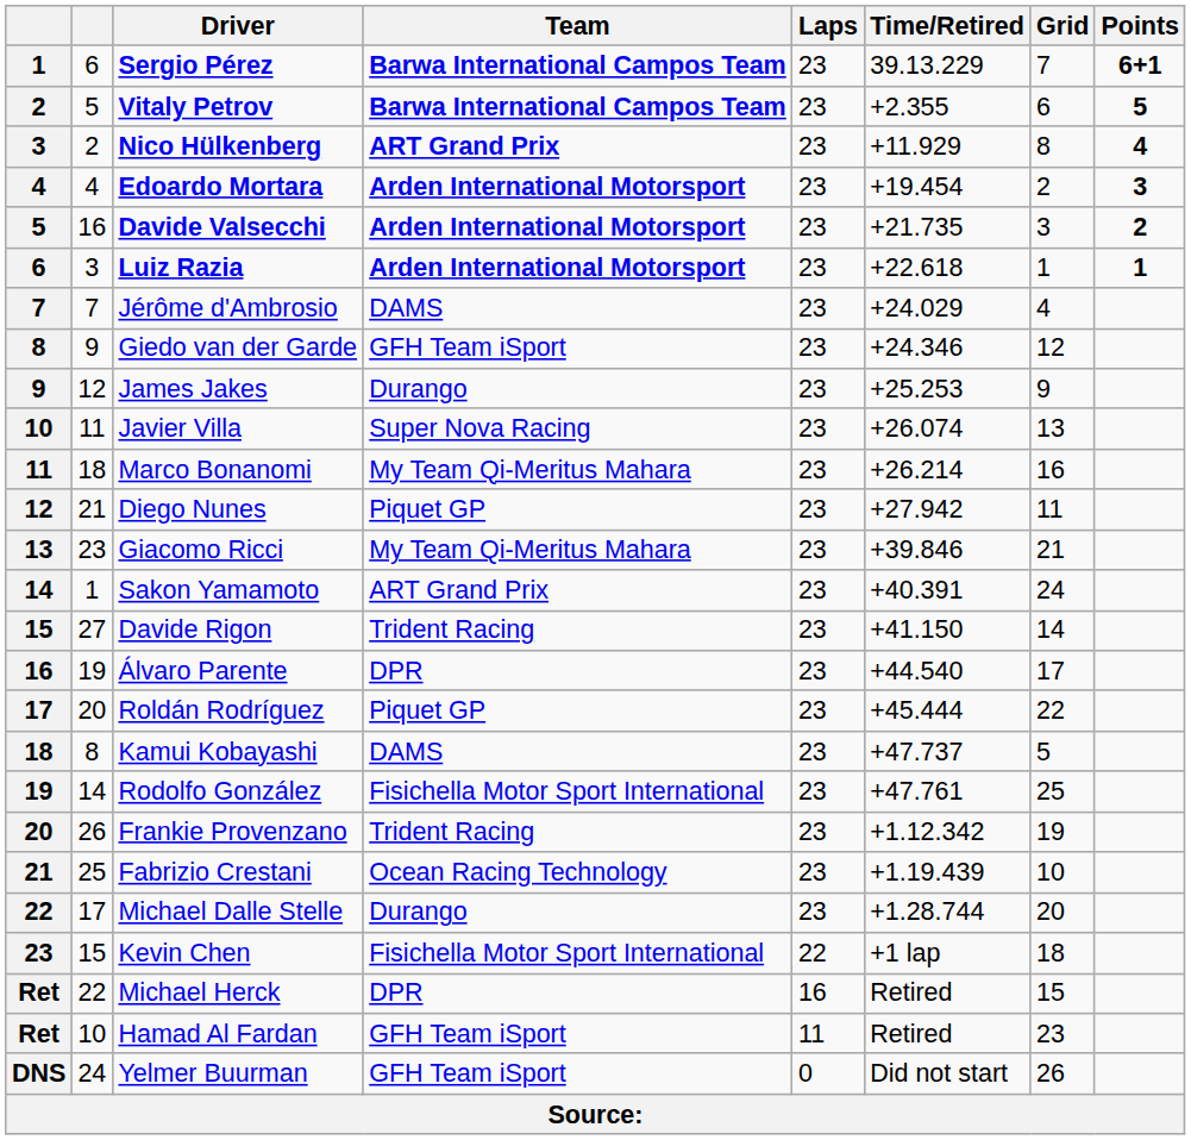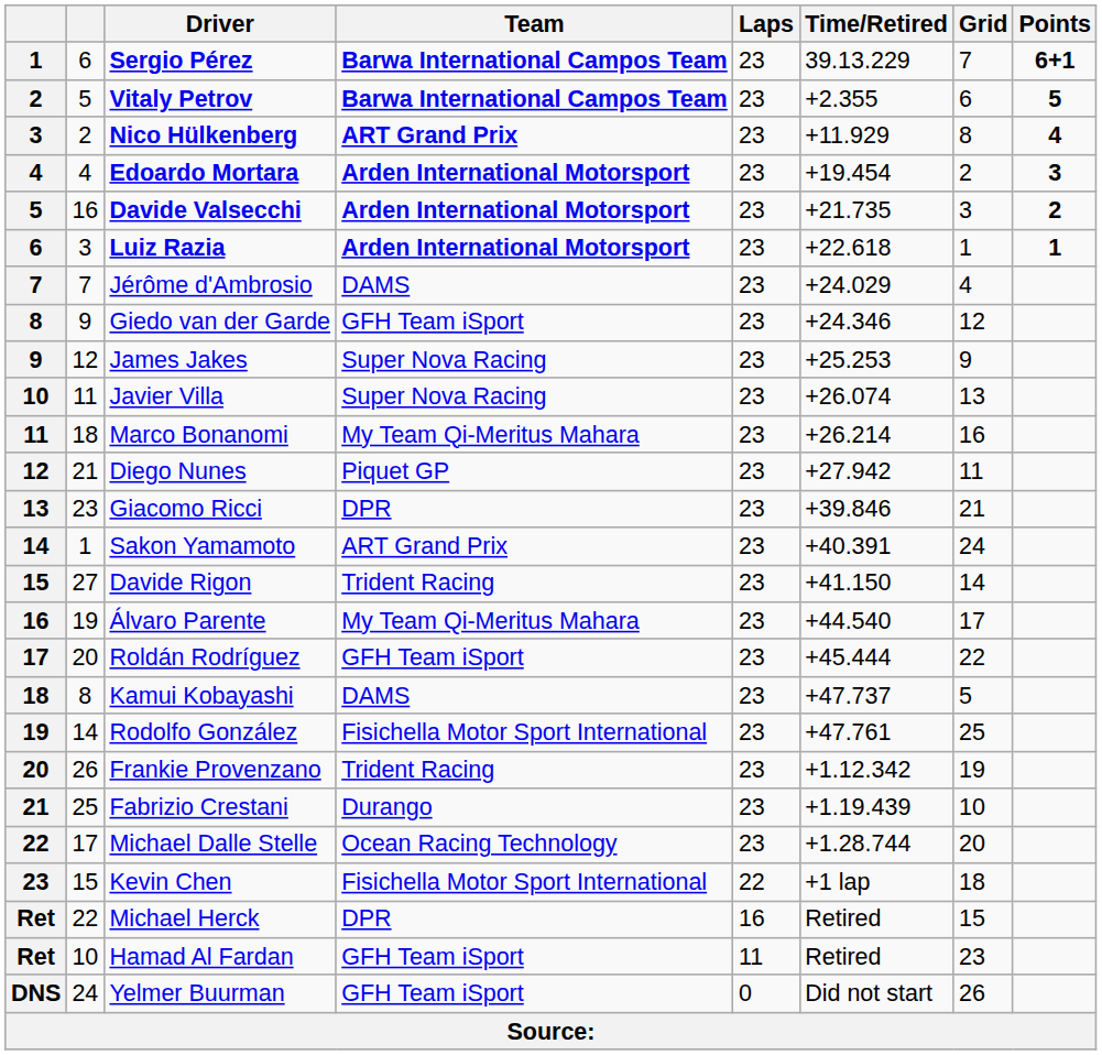James Jakes | Team: Durango -> Super Nova Racing
Giacomo Ricci | Team: My Team Qi-Meritus Mahara -> DPR
Álvaro Parente | Team: DPR -> My Team Qi-Meritus Mahara
Roldán Rodríguez | Team: Piquet GP -> GFH Team iSport
Fabrizio Crestani | Team: Ocean Racing Technology -> Durango
Michael Dalle Stelle | Team: Durango -> Ocean Racing Technology
